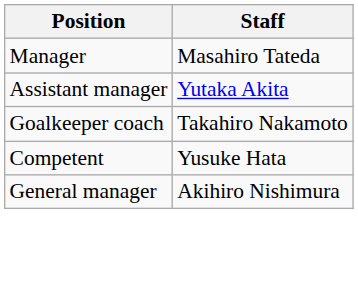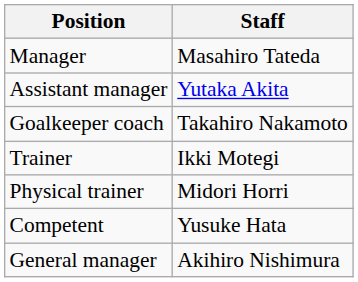+ row: Trainer | Ikki Motegi
+ row: Physical trainer | Midori Horri
